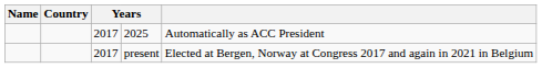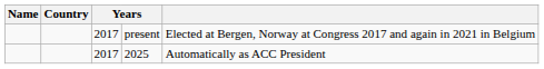rows swapped: 2025 <-> present
